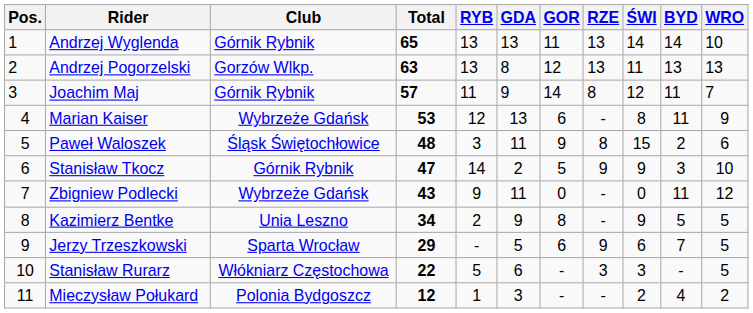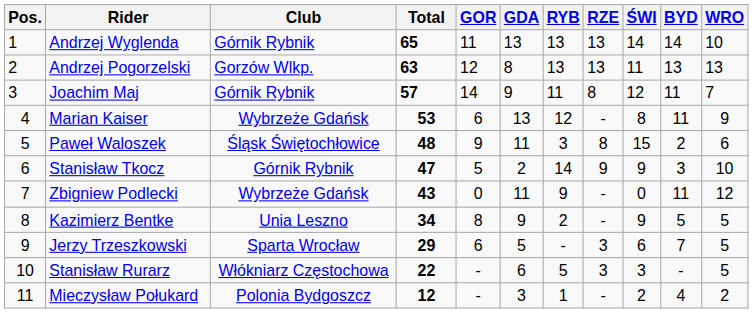columns swapped: RYB <-> GOR
Jerzy Trzeszkowski | RZE: 9 -> 3
